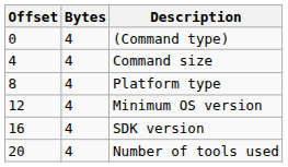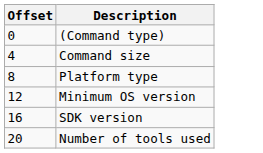- column: Bytes | 4 | 4 | 4 | 4 | 4 | 4
